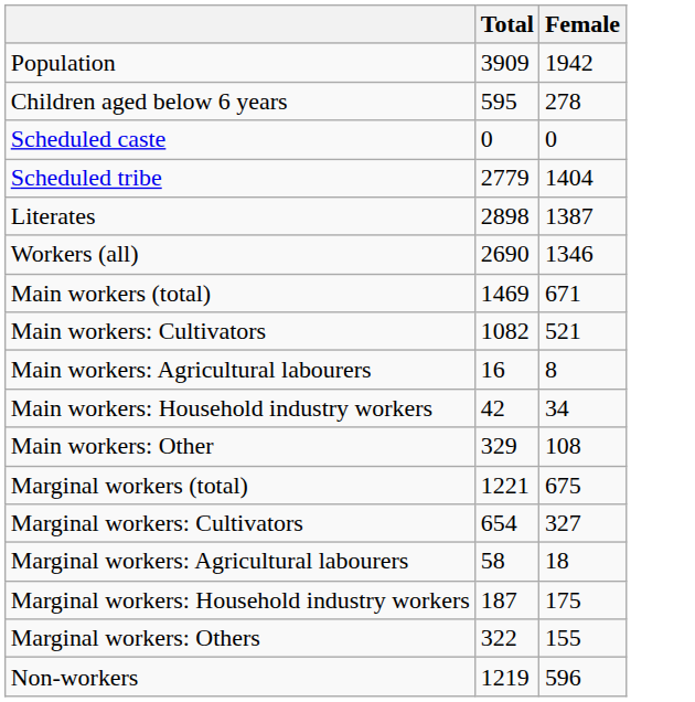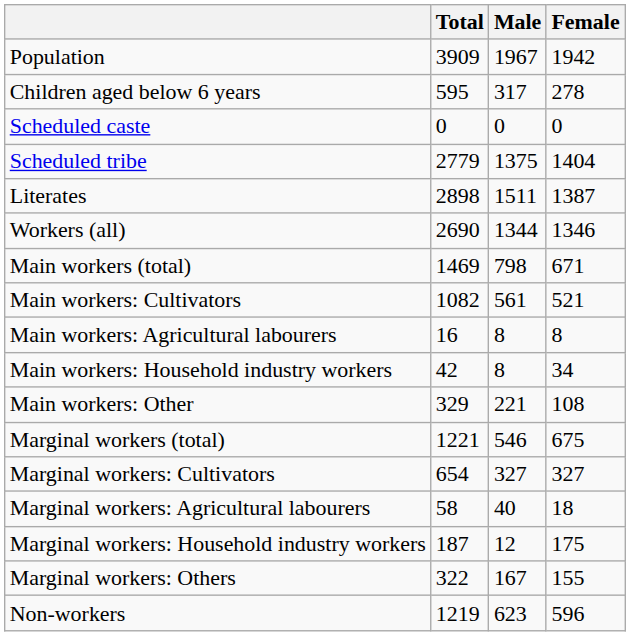+ column: Male | 1967 | 317 | 0 | 1375 | 1511 | 1344 | 798 | 561 | 8 | 8 | 221 | 546 | 327 | 40 | 12 | 167 | 623
